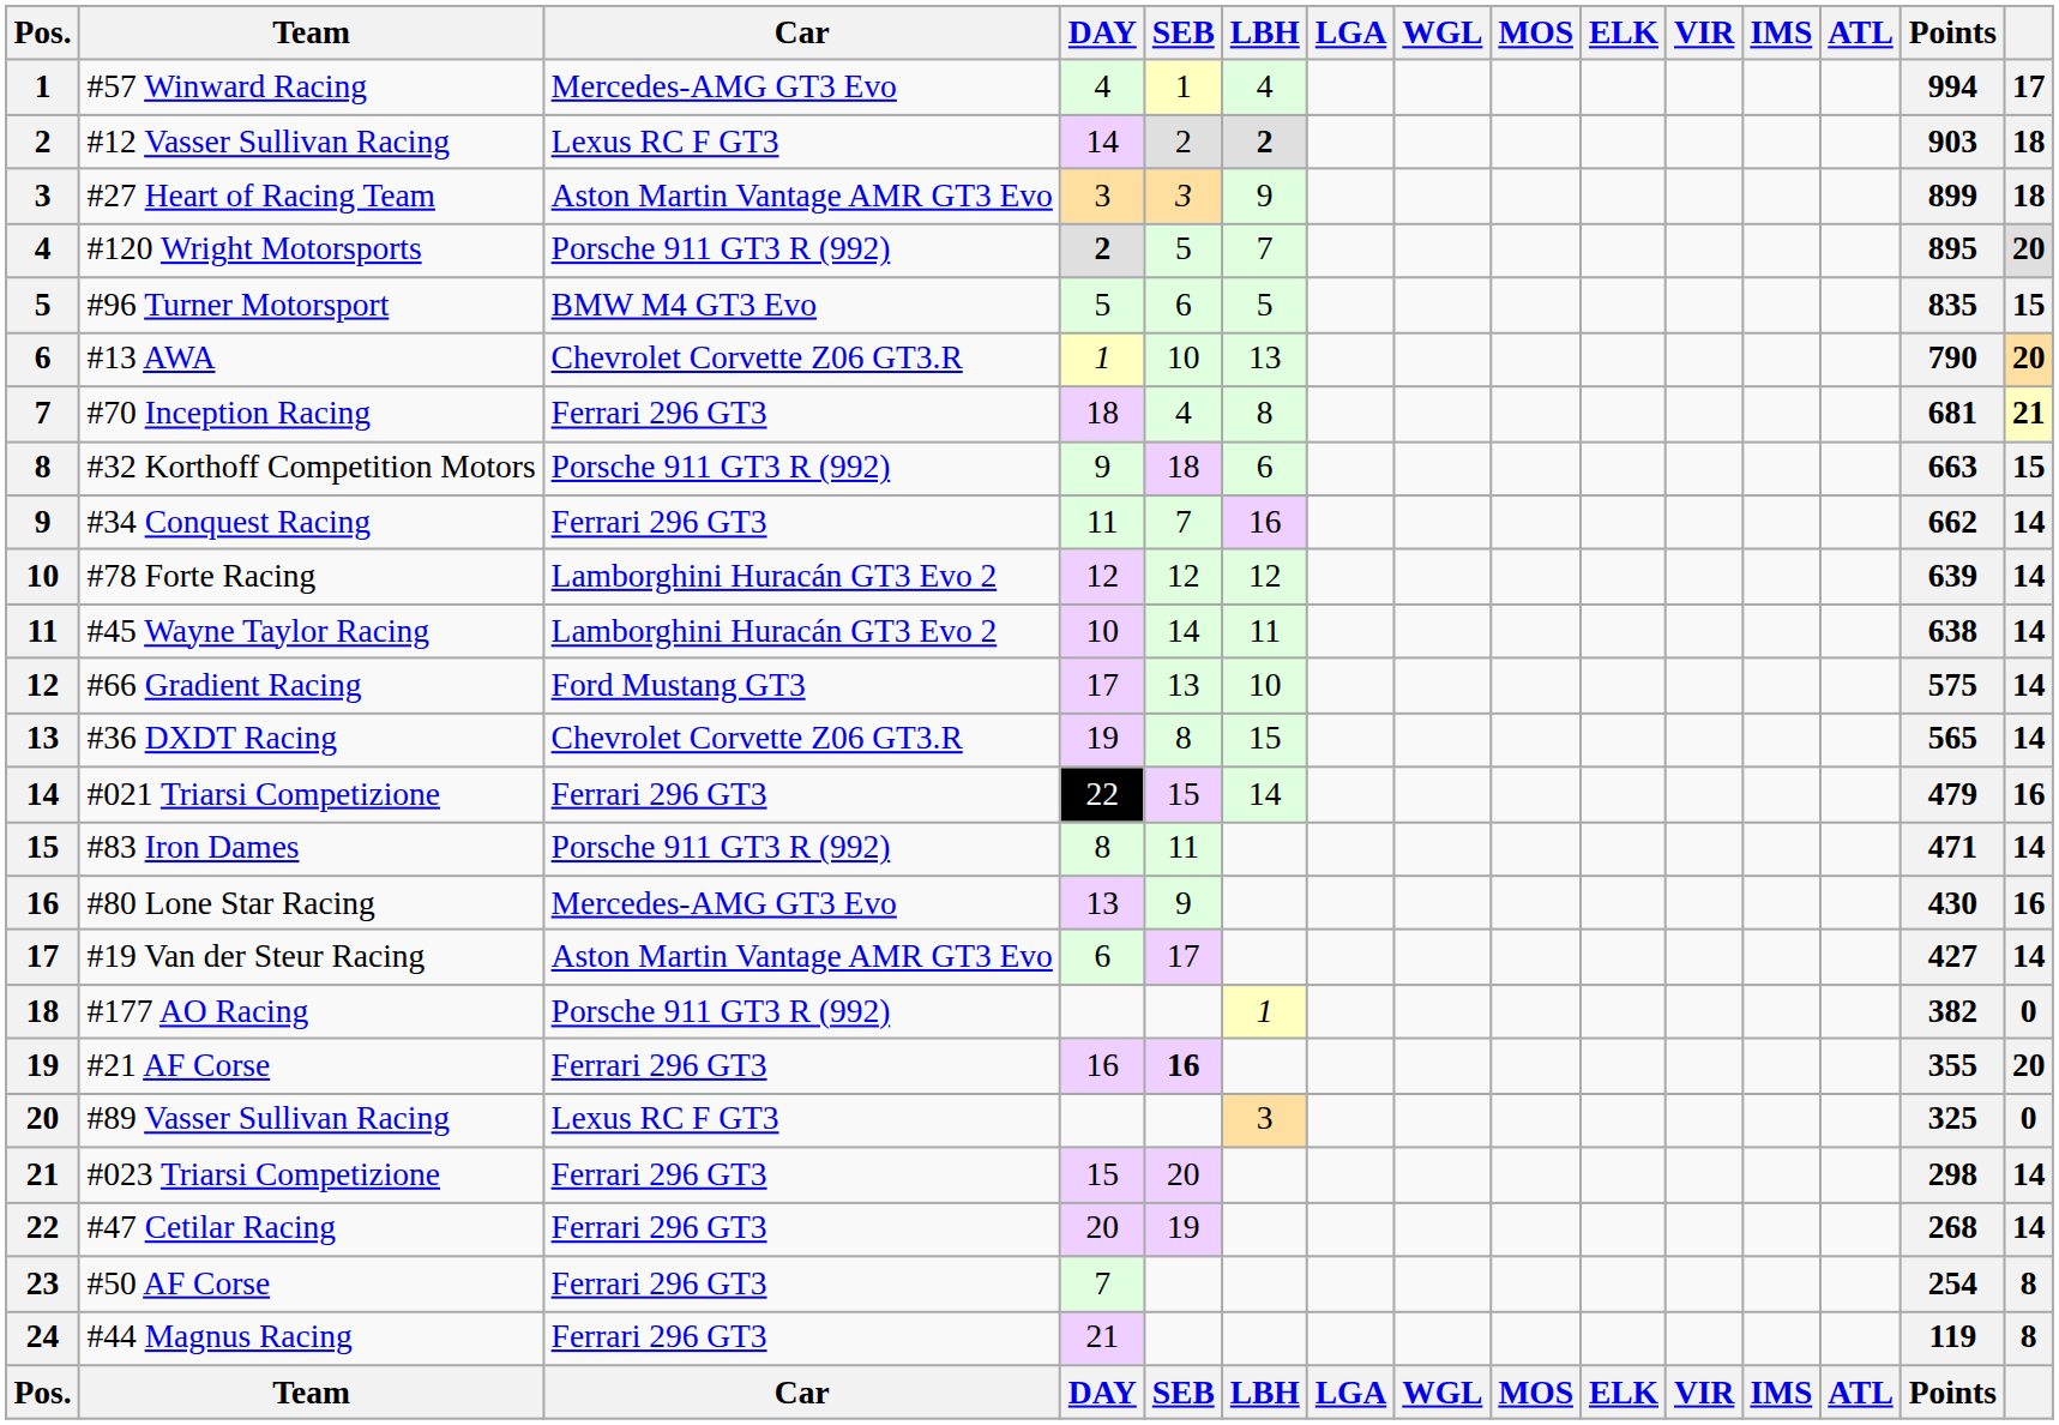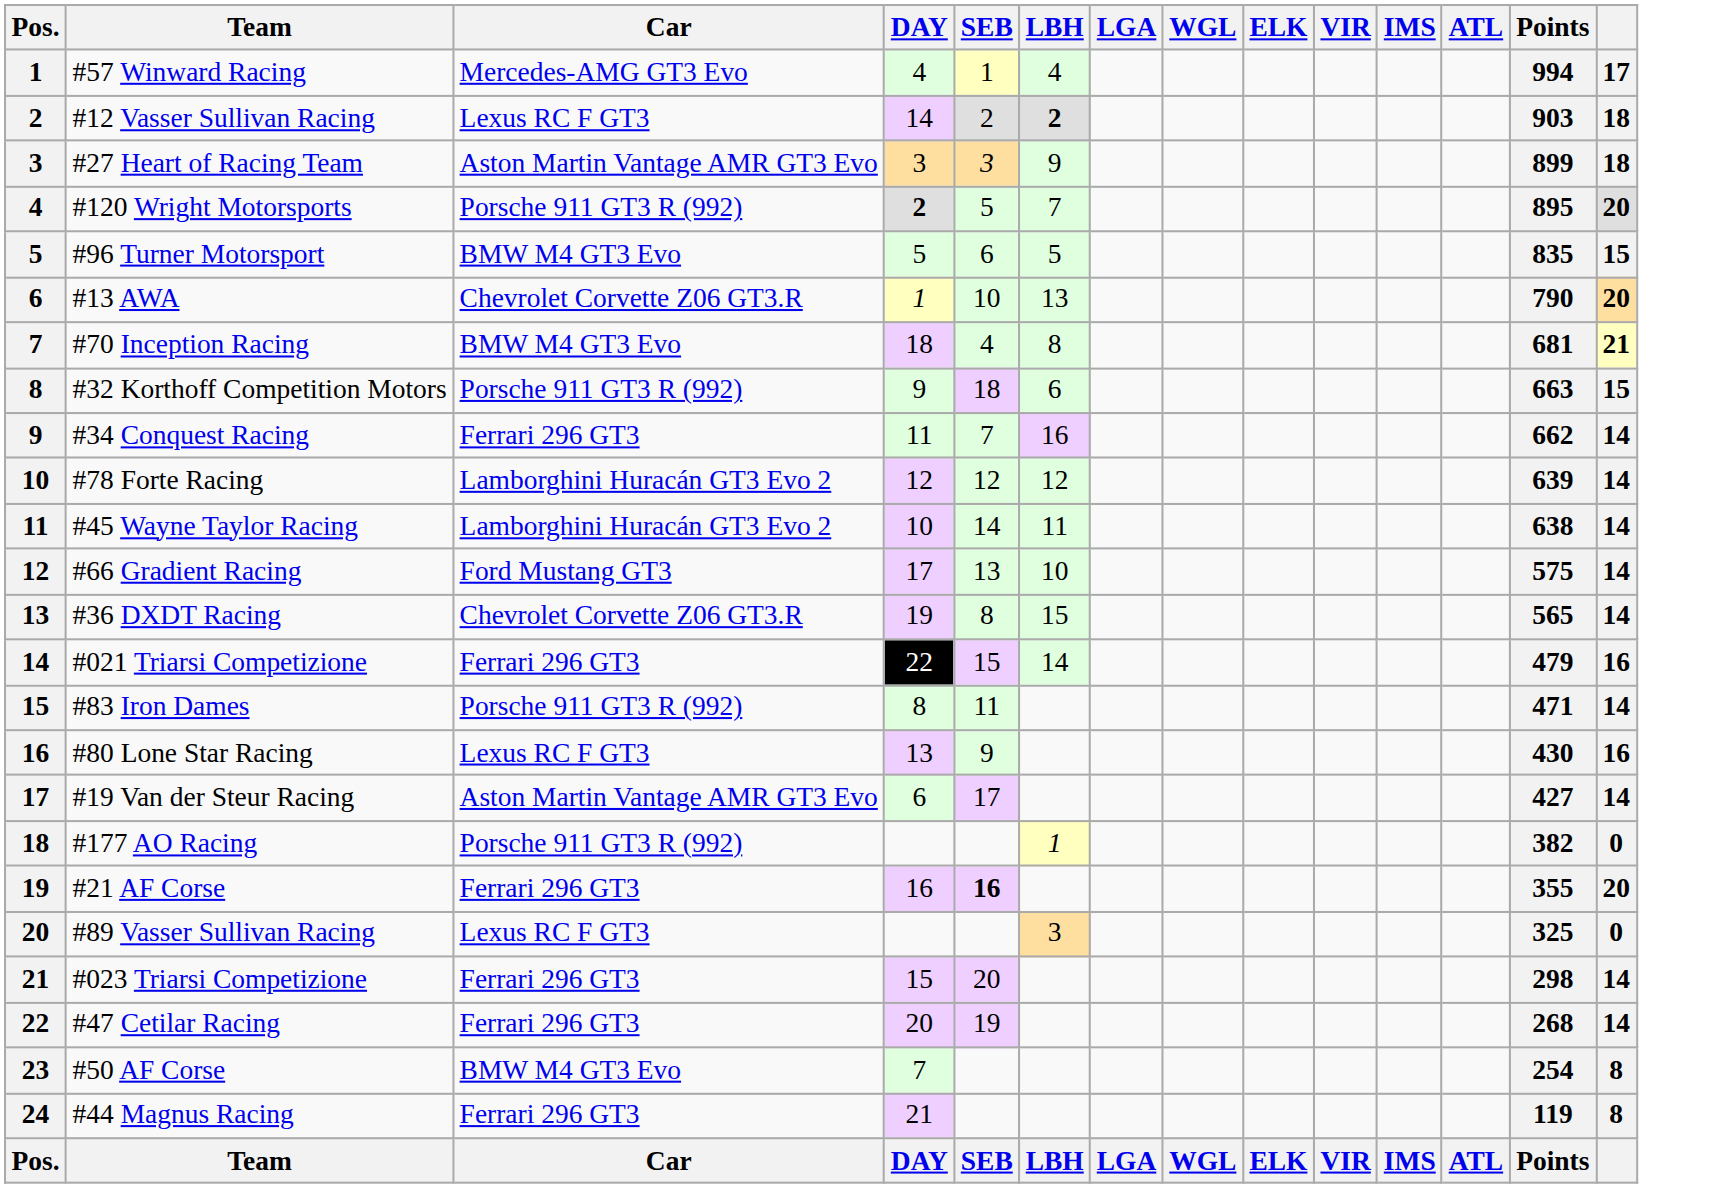- column: MOS | MOS
#70 Inception Racing | Car: Ferrari 296 GT3 -> BMW M4 GT3 Evo
#80 Lone Star Racing | Car: Mercedes-AMG GT3 Evo -> Lexus RC F GT3
#50 AF Corse | Car: Ferrari 296 GT3 -> BMW M4 GT3 Evo
